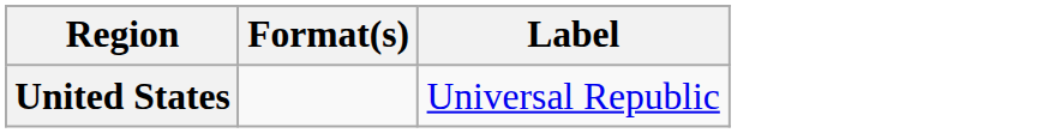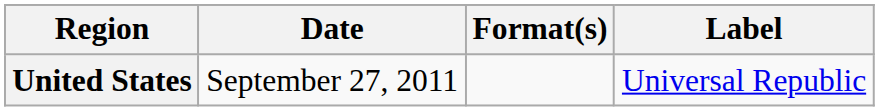+ column: Date | September 27, 2011
